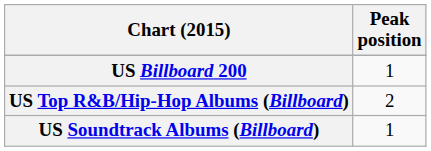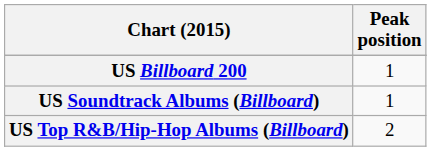rows swapped: US Top R&B/Hip-Hop Albums (Billboard) <-> US Soundtrack Albums (Billboard)
